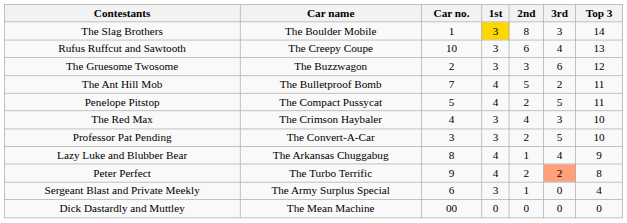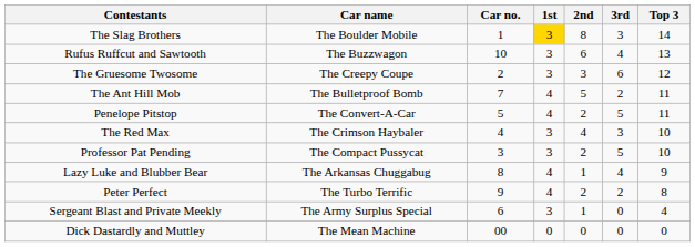Rufus Ruffcut and Sawtooth | Car name: The Creepy Coupe -> The Buzzwagon
The Gruesome Twosome | Car name: The Buzzwagon -> The Creepy Coupe
Penelope Pitstop | Car name: The Compact Pussycat -> The Convert-A-Car
Professor Pat Pending | Car name: The Convert-A-Car -> The Compact Pussycat
Peter Perfect | 3rd: lightsalmon background -> no background
